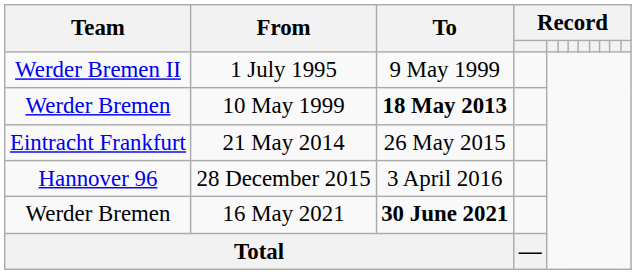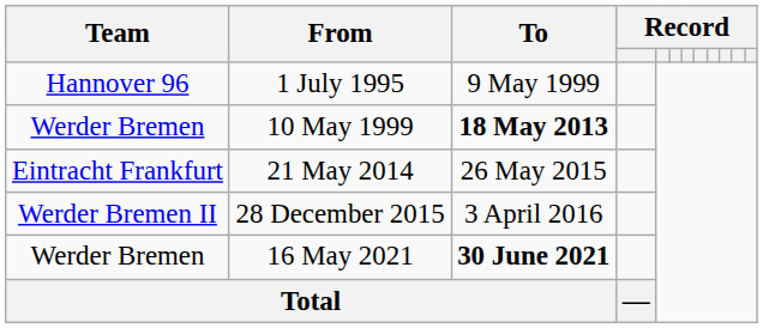1 July 1995 | Team: Werder Bremen II -> Hannover 96
28 December 2015 | Team: Hannover 96 -> Werder Bremen II
